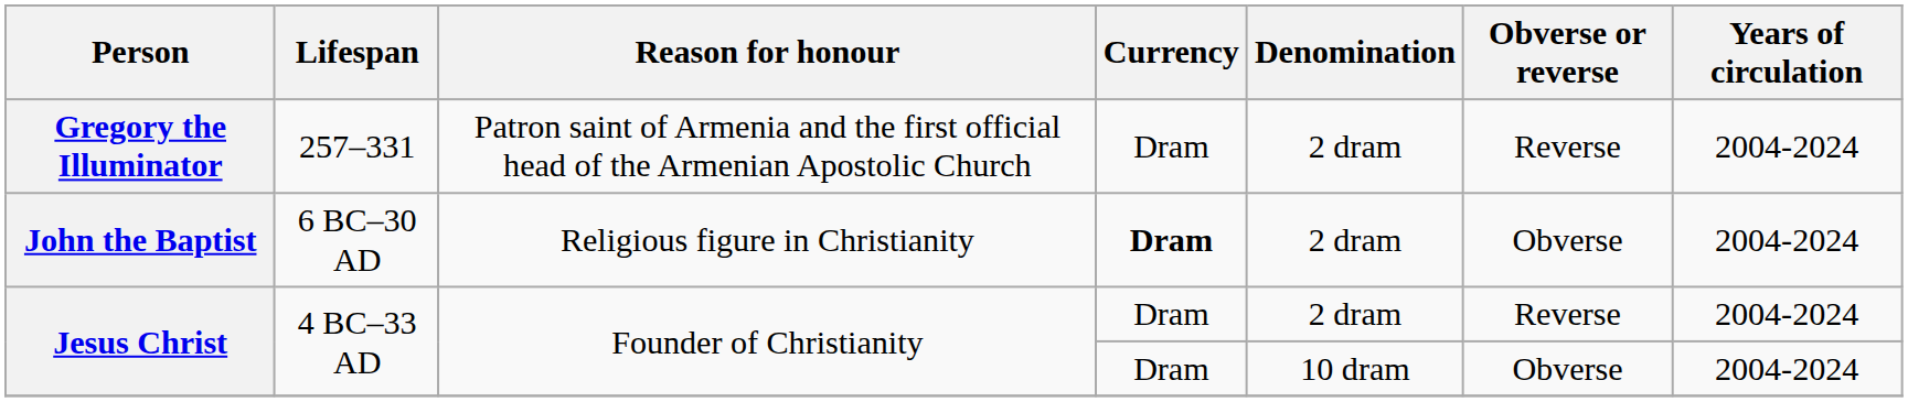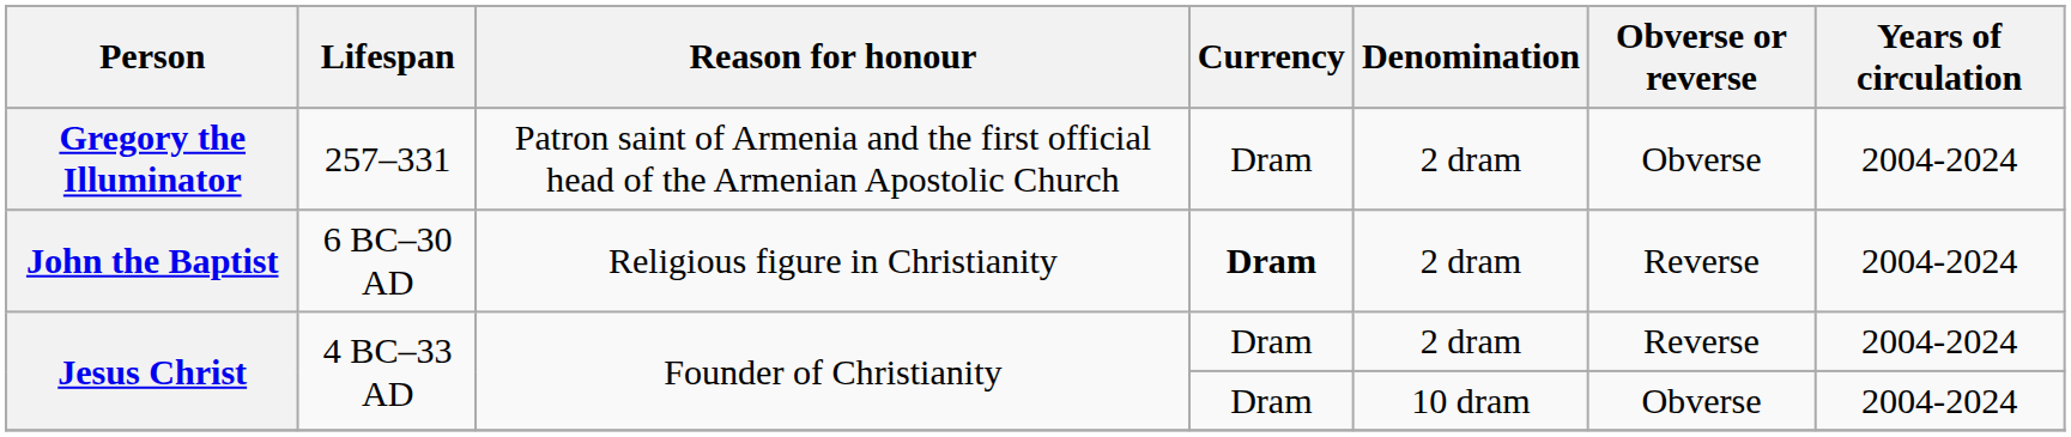Gregory the Illuminator | Obverse or reverse: Reverse -> Obverse
John the Baptist | Obverse or reverse: Obverse -> Reverse
